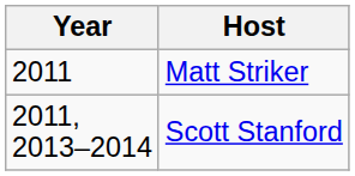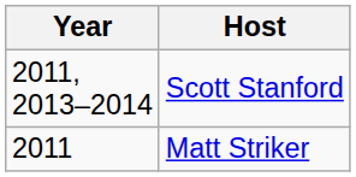rows swapped: Scott Stanford <-> Matt Striker
